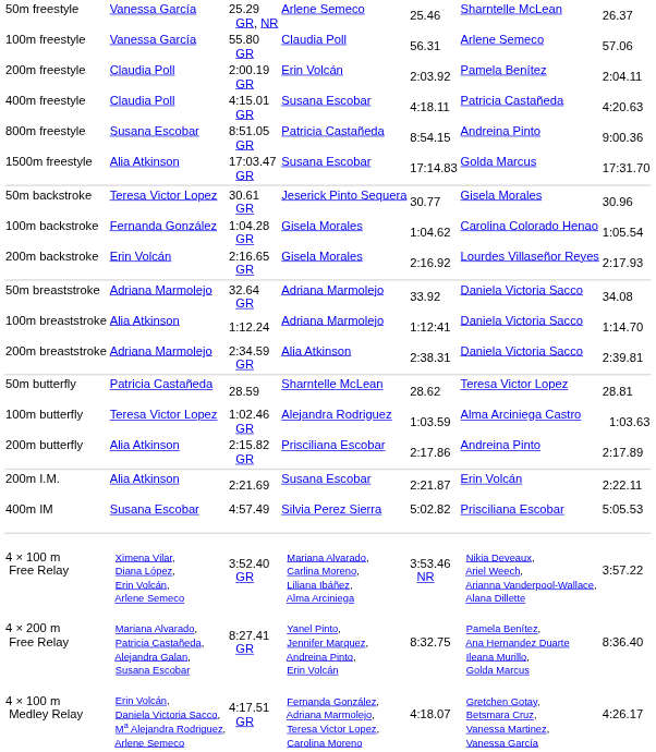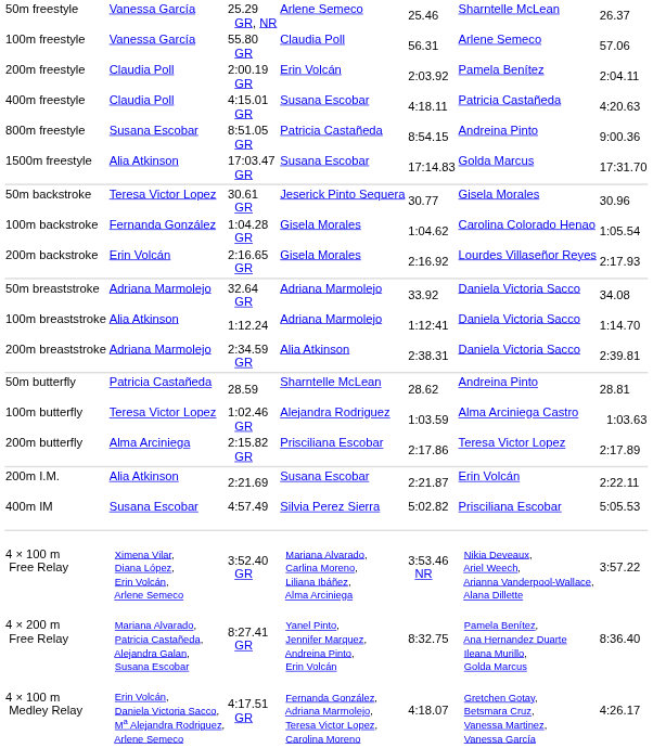50m butterfly | column 6: Teresa Victor Lopez -> Andreina Pinto
200m butterfly | column 2: Alia Atkinson -> Alma Arciniega
200m butterfly | column 6: Andreina Pinto -> Teresa Victor Lopez
